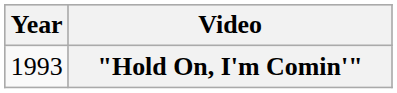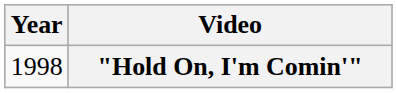"Hold On, I'm Comin'" | Year: 1993 -> 1998
